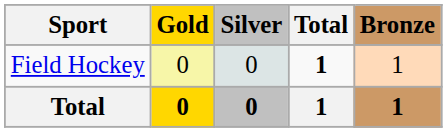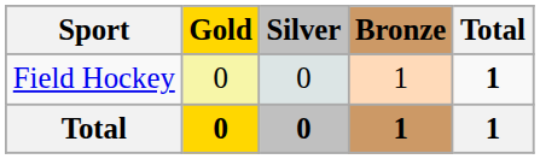columns swapped: Bronze <-> Total
